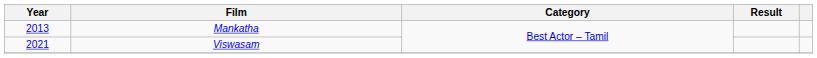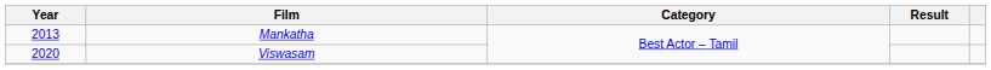Viswasam | Year: 2021 -> 2020
